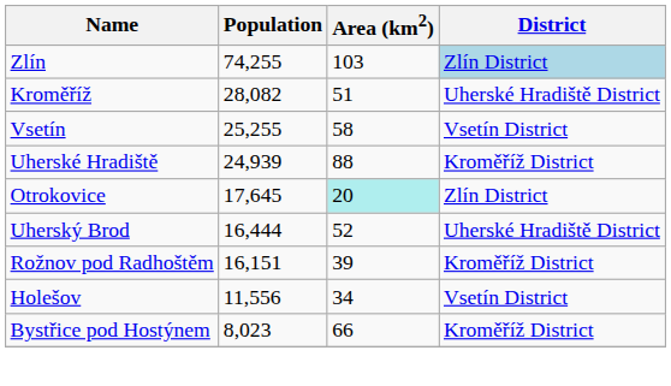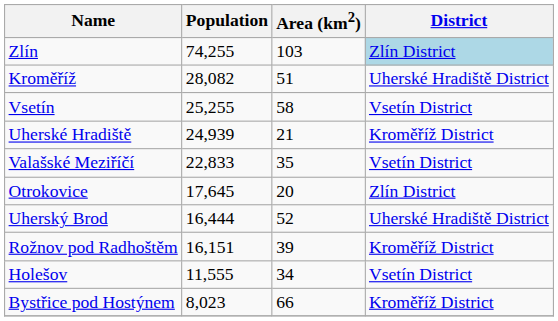Uherské Hradiště | Area (km2): 88 -> 21
+ row: Valašské Meziříčí | 22,833 | 35 | Vsetín District
Otrokovice | Area (km2): paleturquoise background -> no background
Holešov | Population: 11,556 -> 11,555
